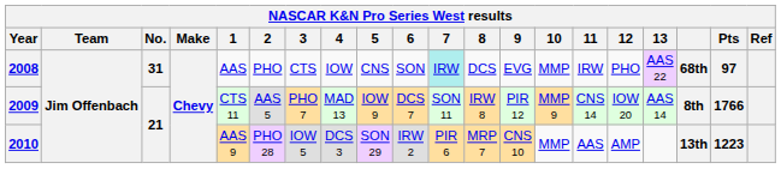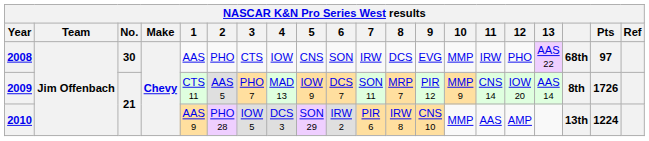2008 | No.: 31 -> 30
2008 | 7: paleturquoise background -> no background
2009 | 8: IRW 8 -> MRP 7
2009 | Pts: 1766 -> 1726
2010 | 8: MRP 7 -> IRW 8
2010 | Pts: 1223 -> 1224
